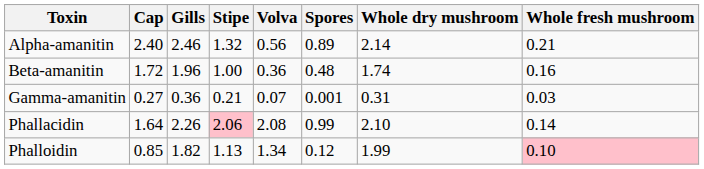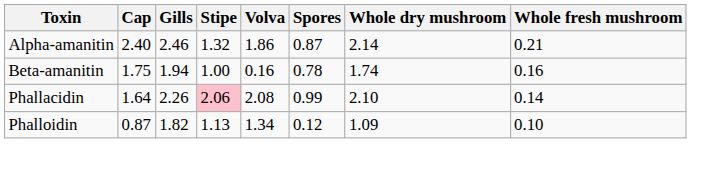Alpha-amanitin | Volva: 0.56 -> 1.86
Alpha-amanitin | Spores: 0.89 -> 0.87
Beta-amanitin | Cap: 1.72 -> 1.75
Beta-amanitin | Gills: 1.96 -> 1.94
Beta-amanitin | Volva: 0.36 -> 0.16
Beta-amanitin | Spores: 0.48 -> 0.78
- row: Gamma-amanitin | 0.27 | 0.36 | 0.21 | 0.07 | 0.001 | 0.31 | 0.03
Phalloidin | Cap: 0.85 -> 0.87
Phalloidin | Whole dry mushroom: 1.99 -> 1.09
Phalloidin | Whole fresh mushroom: pink background -> no background
